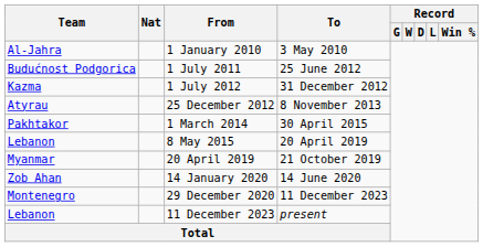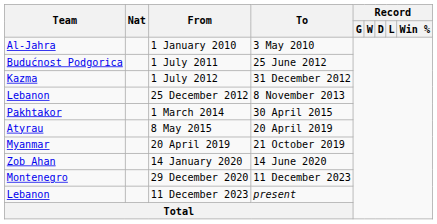25 December 2012 | Team: Atyrau -> Lebanon
8 May 2015 | Team: Lebanon -> Atyrau
